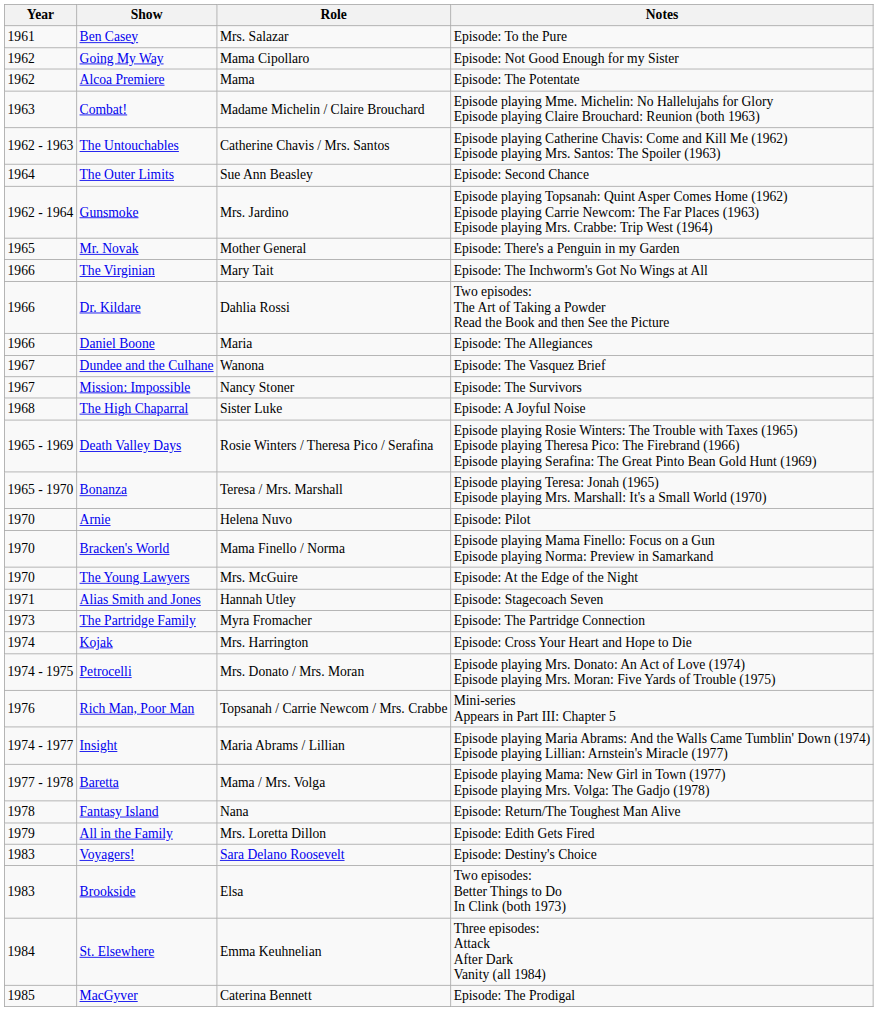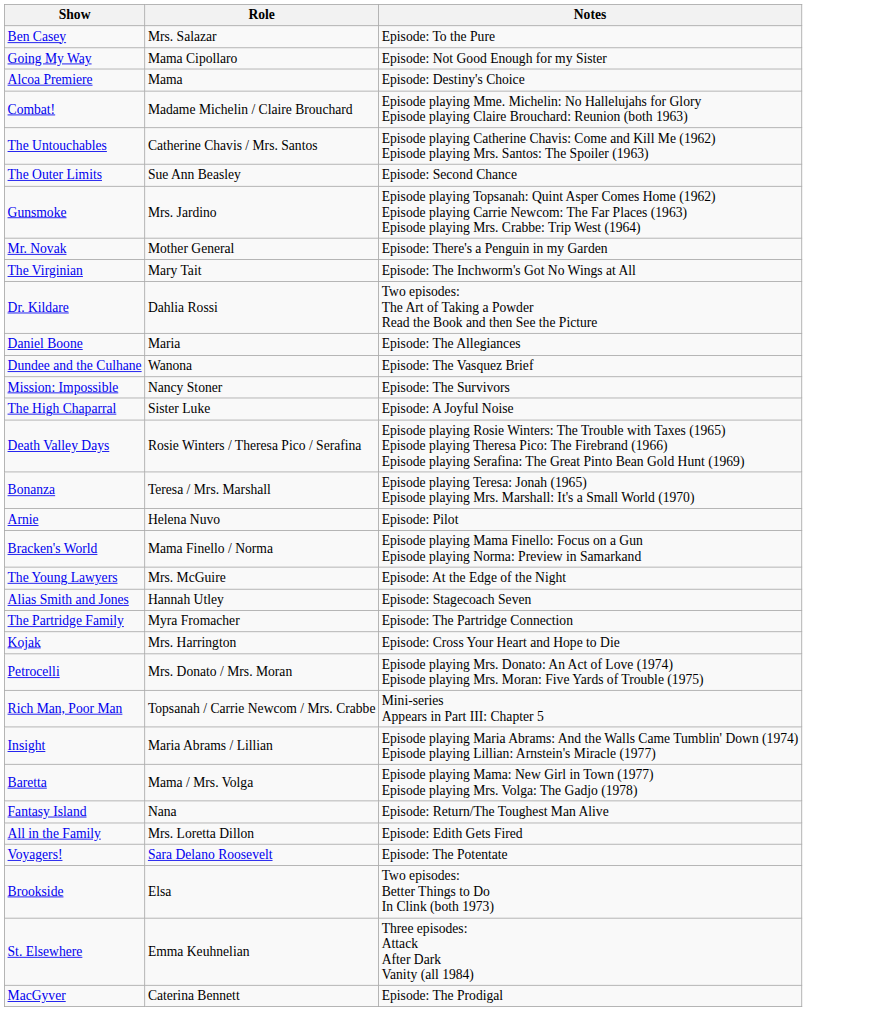- column: Year | 1961 | 1962 | 1962 | 1963 | 1962 - 1963 | 1964 | 1962 - 1964 | 1965 | 1966 | 1966 | 1966 | 1967 | 1967 | 1968 | 1965 - 1969 | 1965 - 1970 | 1970 | 1970 | 1970 | 1971 | 1973 | 1974 | 1974 - 1975 | 1976 | 1974 - 1977 | 1977 - 1978 | 1978 | 1979 | 1983 | 1983 | 1984 | 1985
Alcoa Premiere | Notes: Episode: The Potentate -> Episode: Destiny's Choice
Voyagers! | Notes: Episode: Destiny's Choice -> Episode: The Potentate
